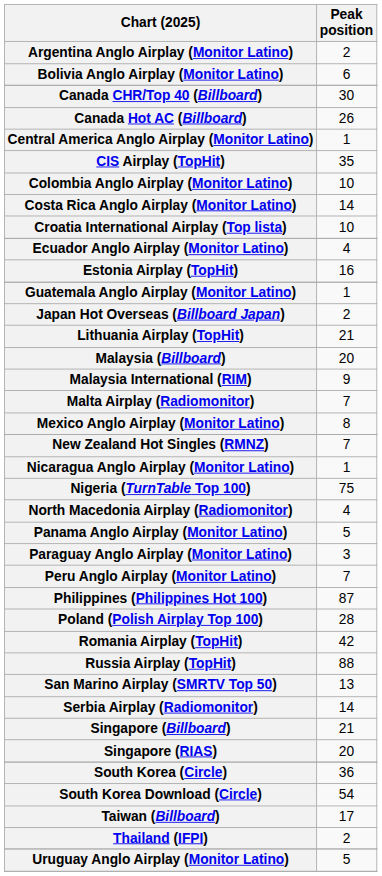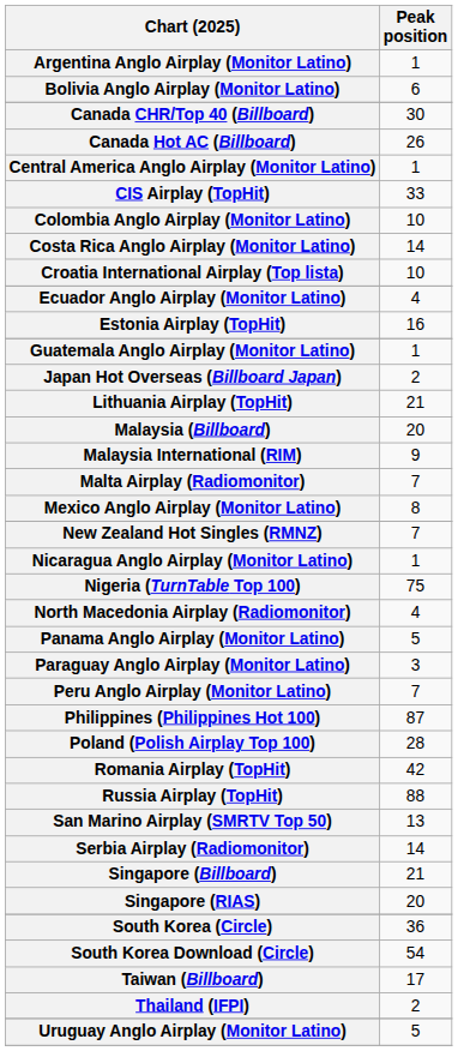Argentina Anglo Airplay (Monitor Latino) | Peak position: 2 -> 1
CIS Airplay (TopHit) | Peak position: 35 -> 33
